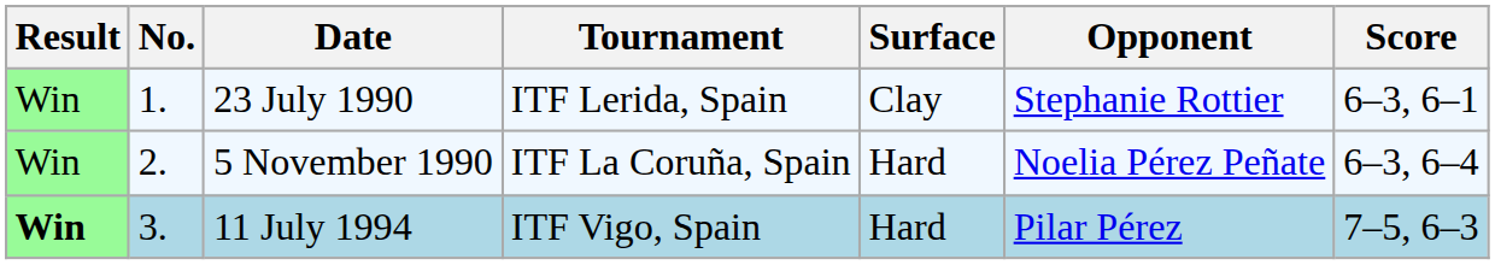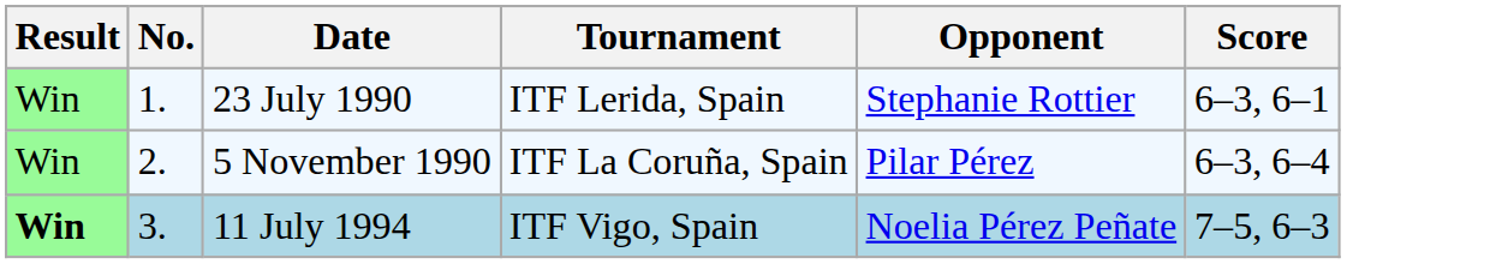- column: Surface | Clay | Hard | Hard
5 November 1990 | Opponent: Noelia Pérez Peñate -> Pilar Pérez
11 July 1994 | Opponent: Pilar Pérez -> Noelia Pérez Peñate
